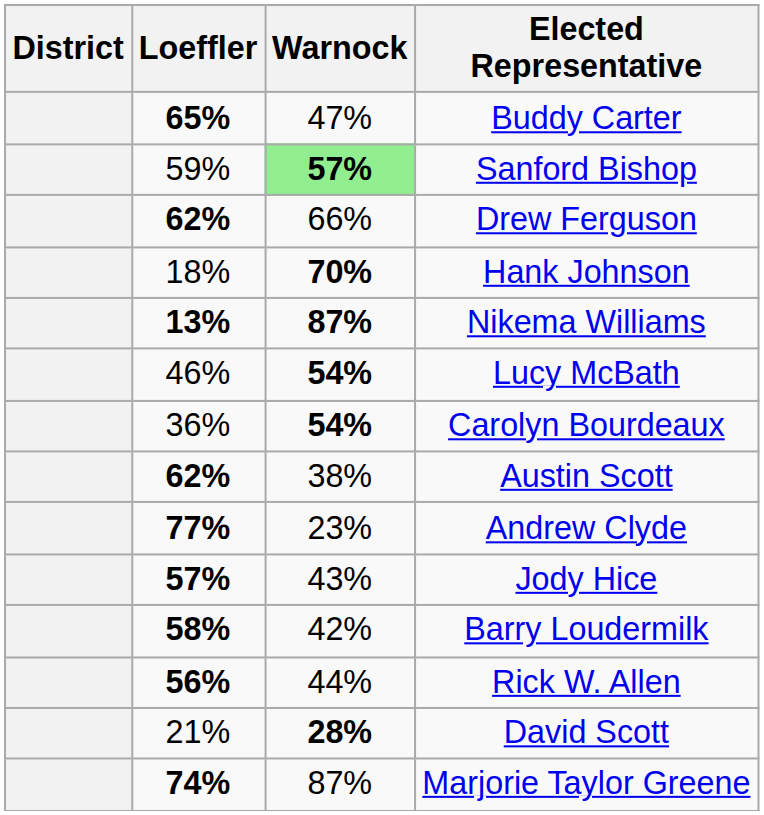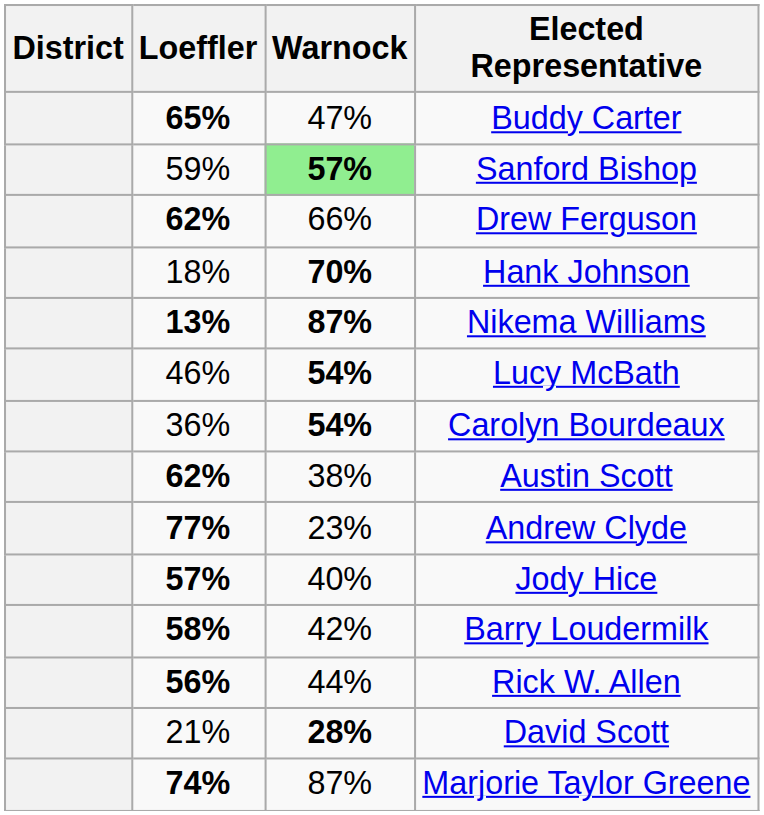Jody Hice | Warnock: 43% -> 40%
